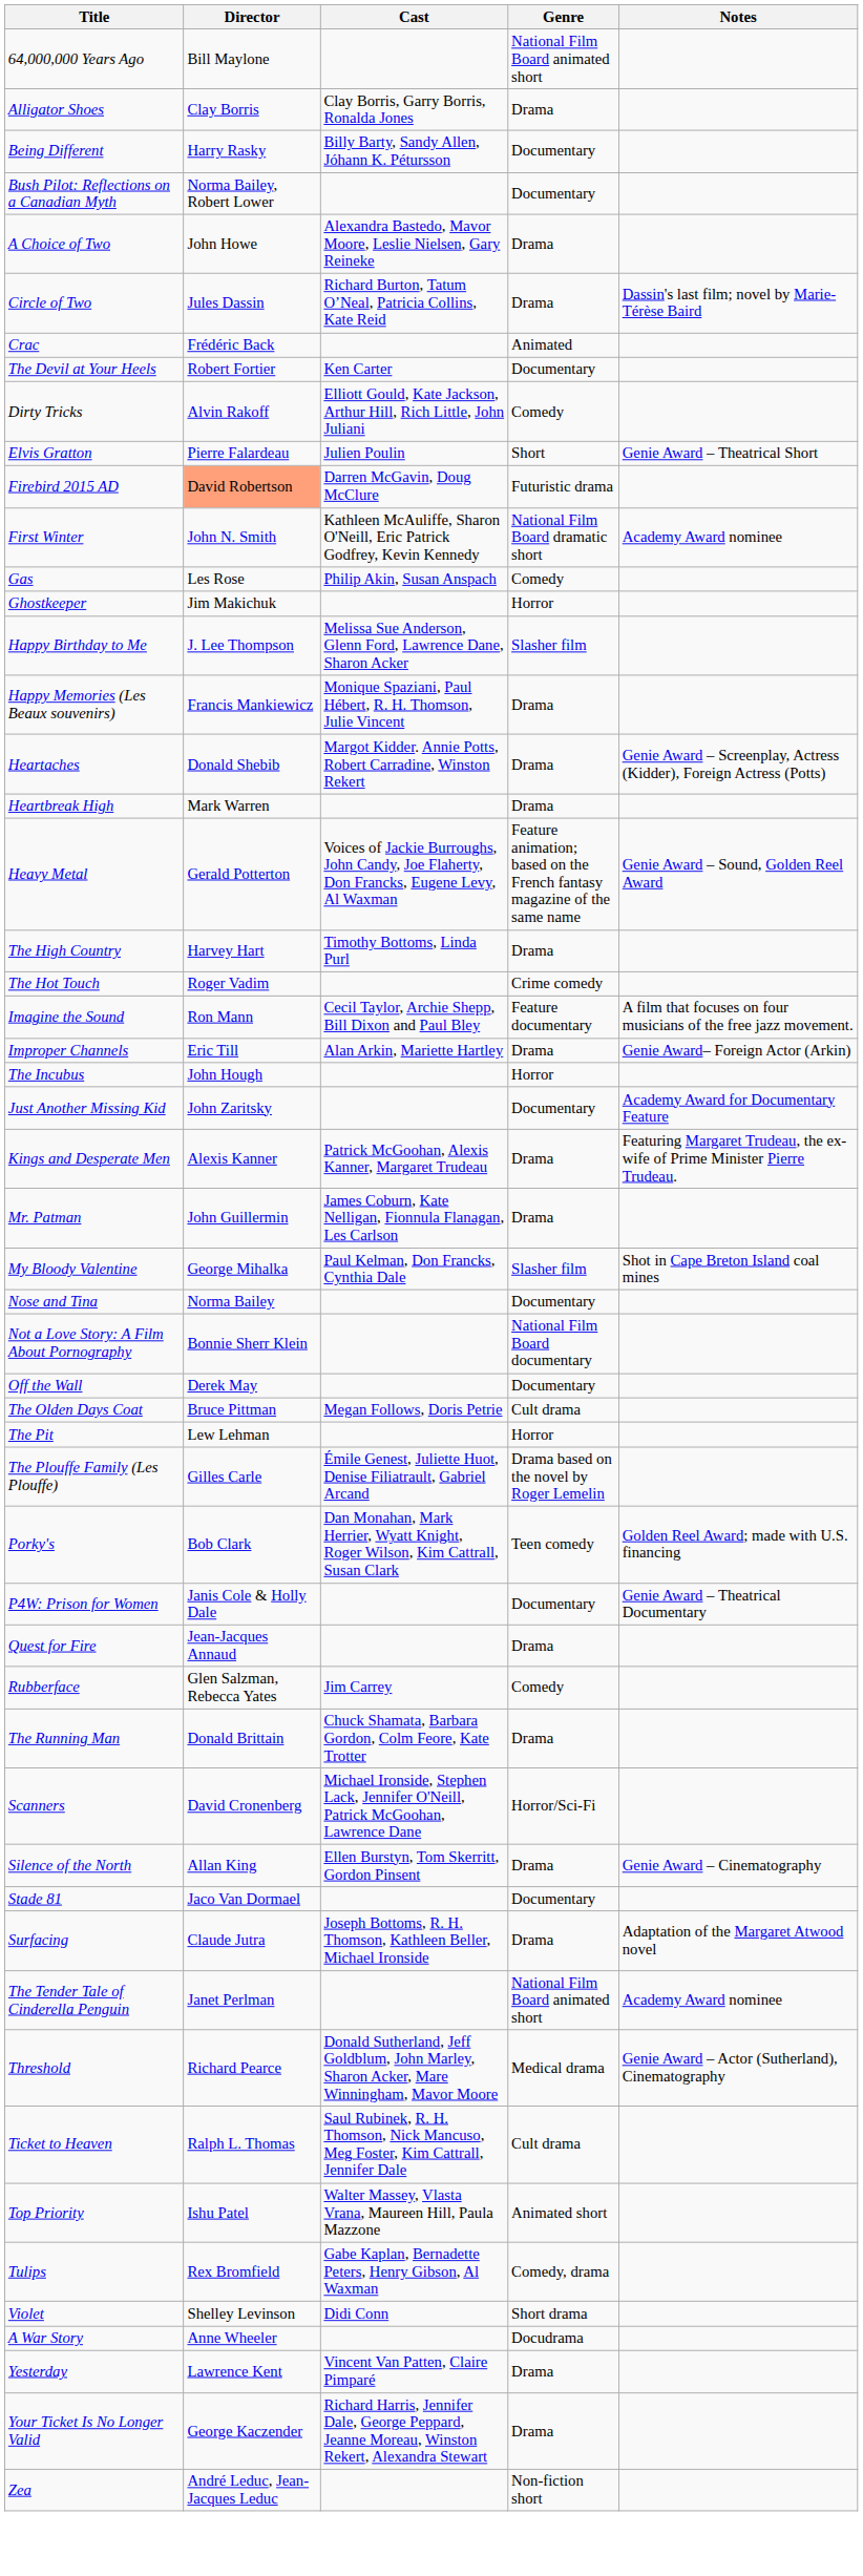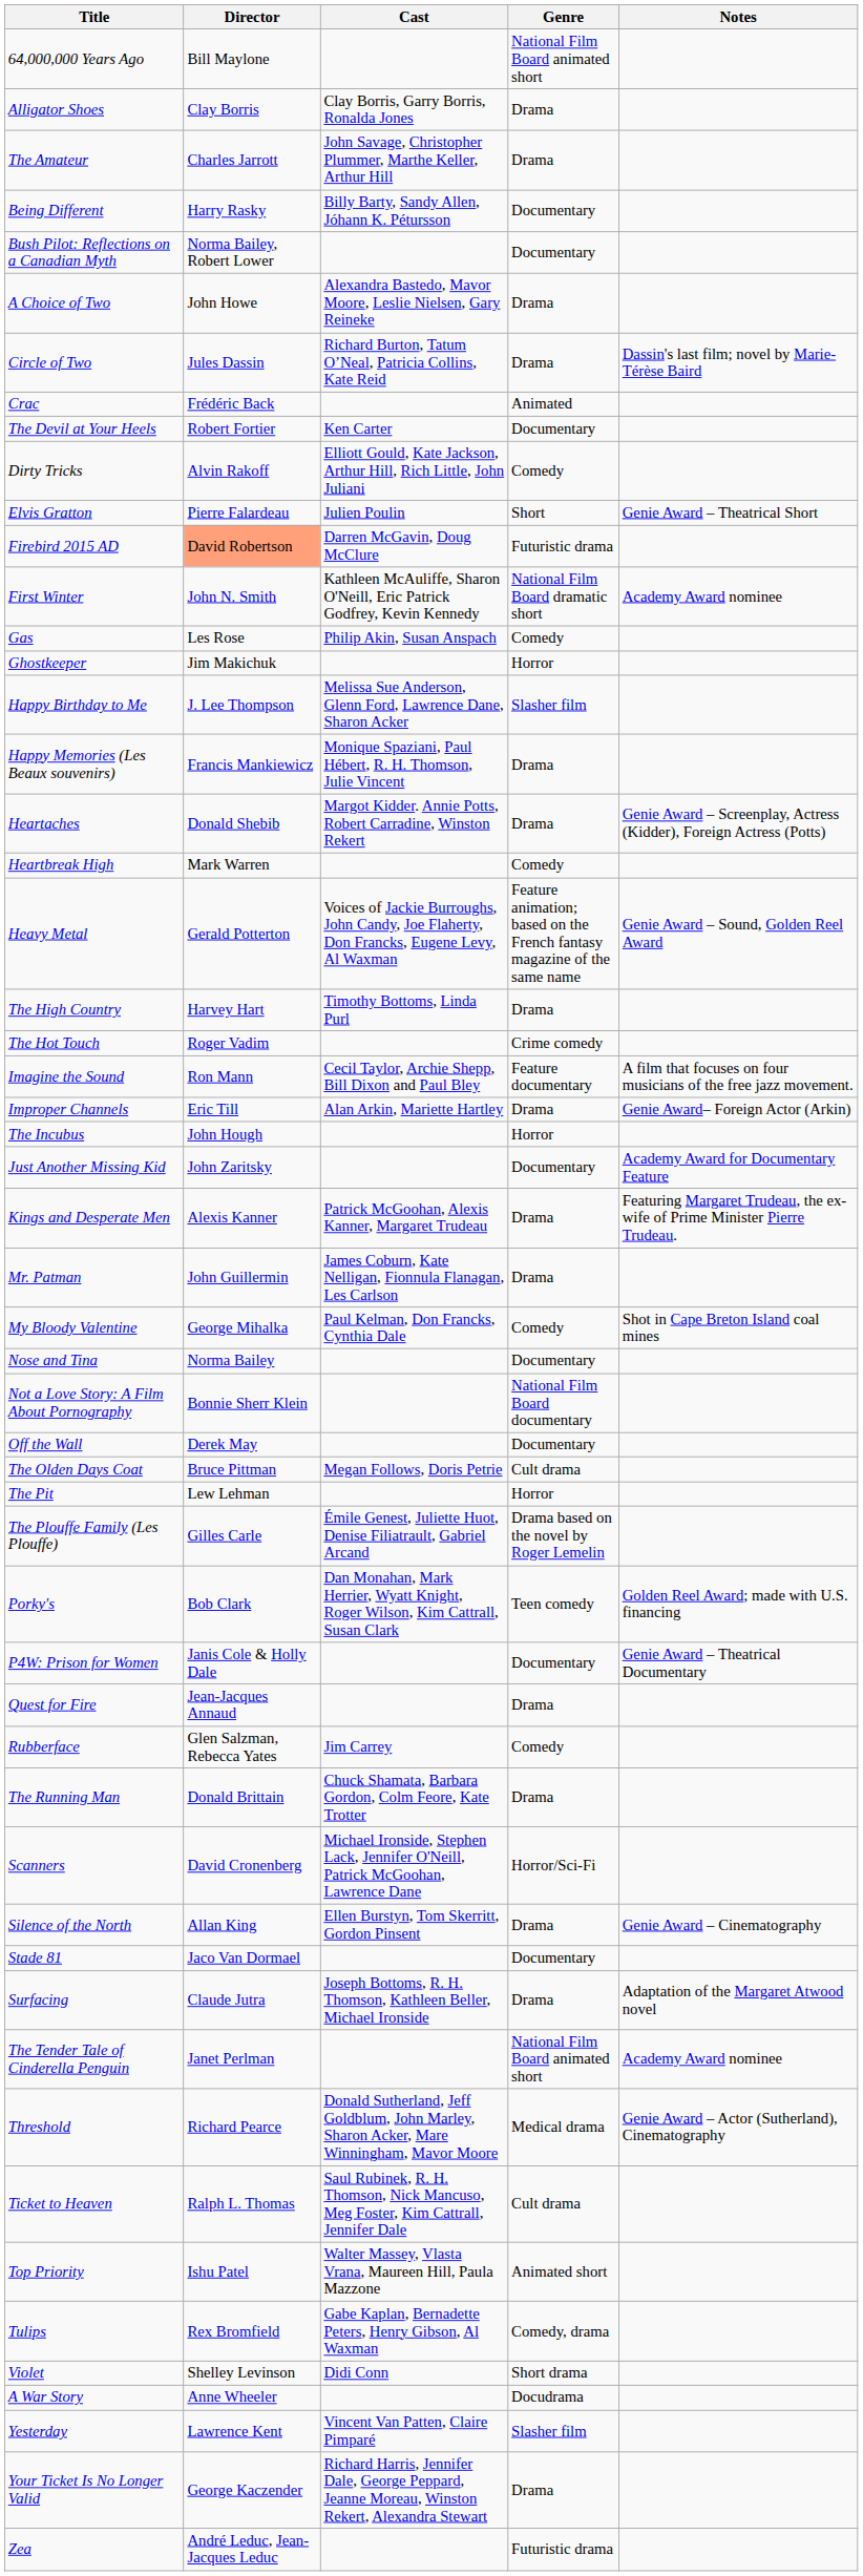+ row: The Amateur | Charles Jarrott | John Savage, Christopher Plummer, Marthe Keller, Arthur Hill | Drama
Heartbreak High | Genre: Drama -> Comedy
My Bloody Valentine | Genre: Slasher film -> Comedy
Yesterday | Genre: Drama -> Slasher film
Zea | Genre: Non-fiction short -> Futuristic drama
